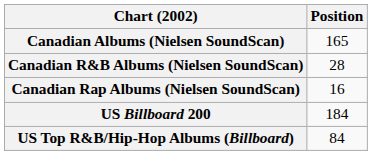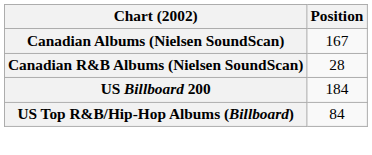Canadian Albums (Nielsen SoundScan) | Position: 165 -> 167
- row: Canadian Rap Albums (Nielsen SoundScan) | 16
